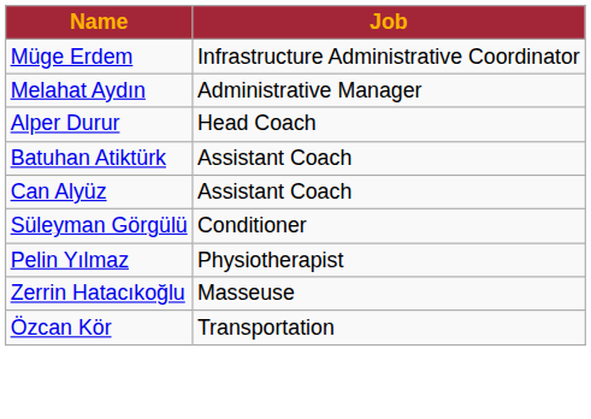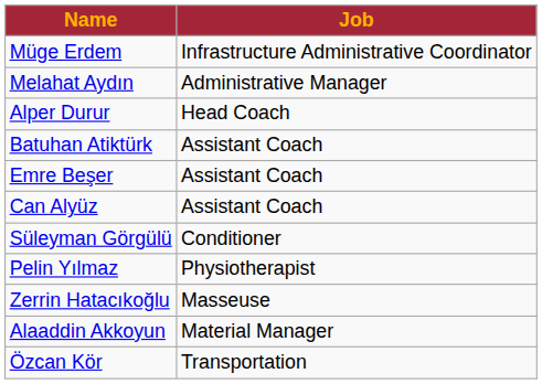+ row: Emre Beşer | Assistant Coach
+ row: Alaaddin Akkoyun | Material Manager
